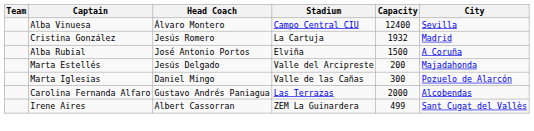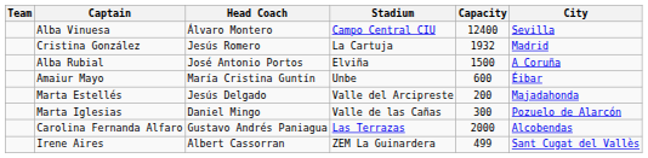+ row: Amaiur Mayo | María Cristina Guntín | Unbe | 600 | Éibar
